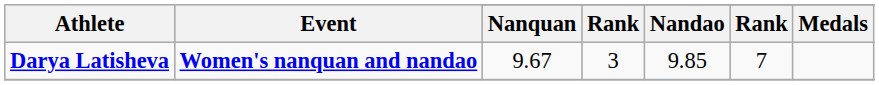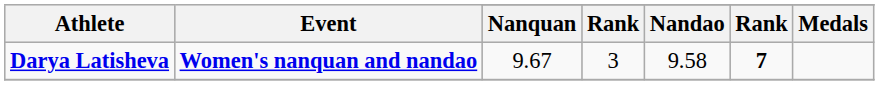Darya Latisheva | Nandao: 9.85 -> 9.58
Darya Latisheva | column 6: normal -> bold
